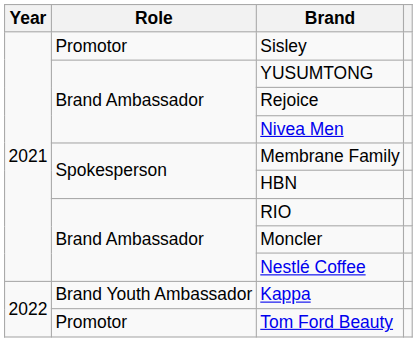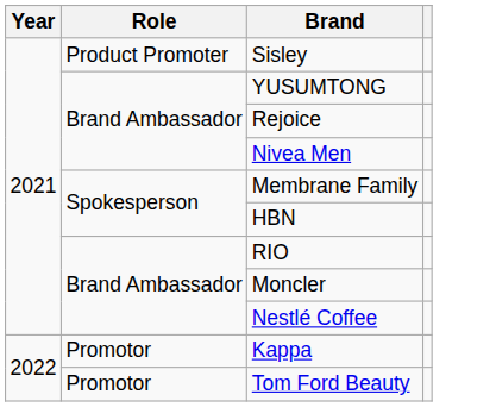Sisley | Role: Promotor -> Product Promoter
Kappa | Role: Brand Youth Ambassador -> Promotor
